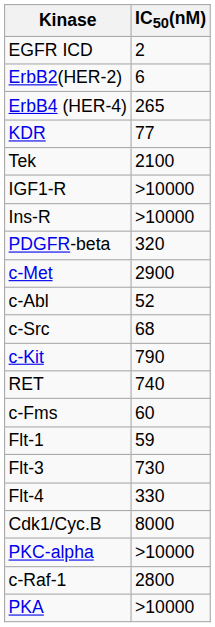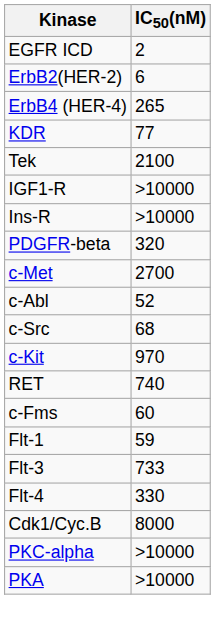c-Met | IC50(nM): 2900 -> 2700
c-Kit | IC50(nM): 790 -> 970
Flt-3 | IC50(nM): 730 -> 733
- row: c-Raf-1 | 2800
